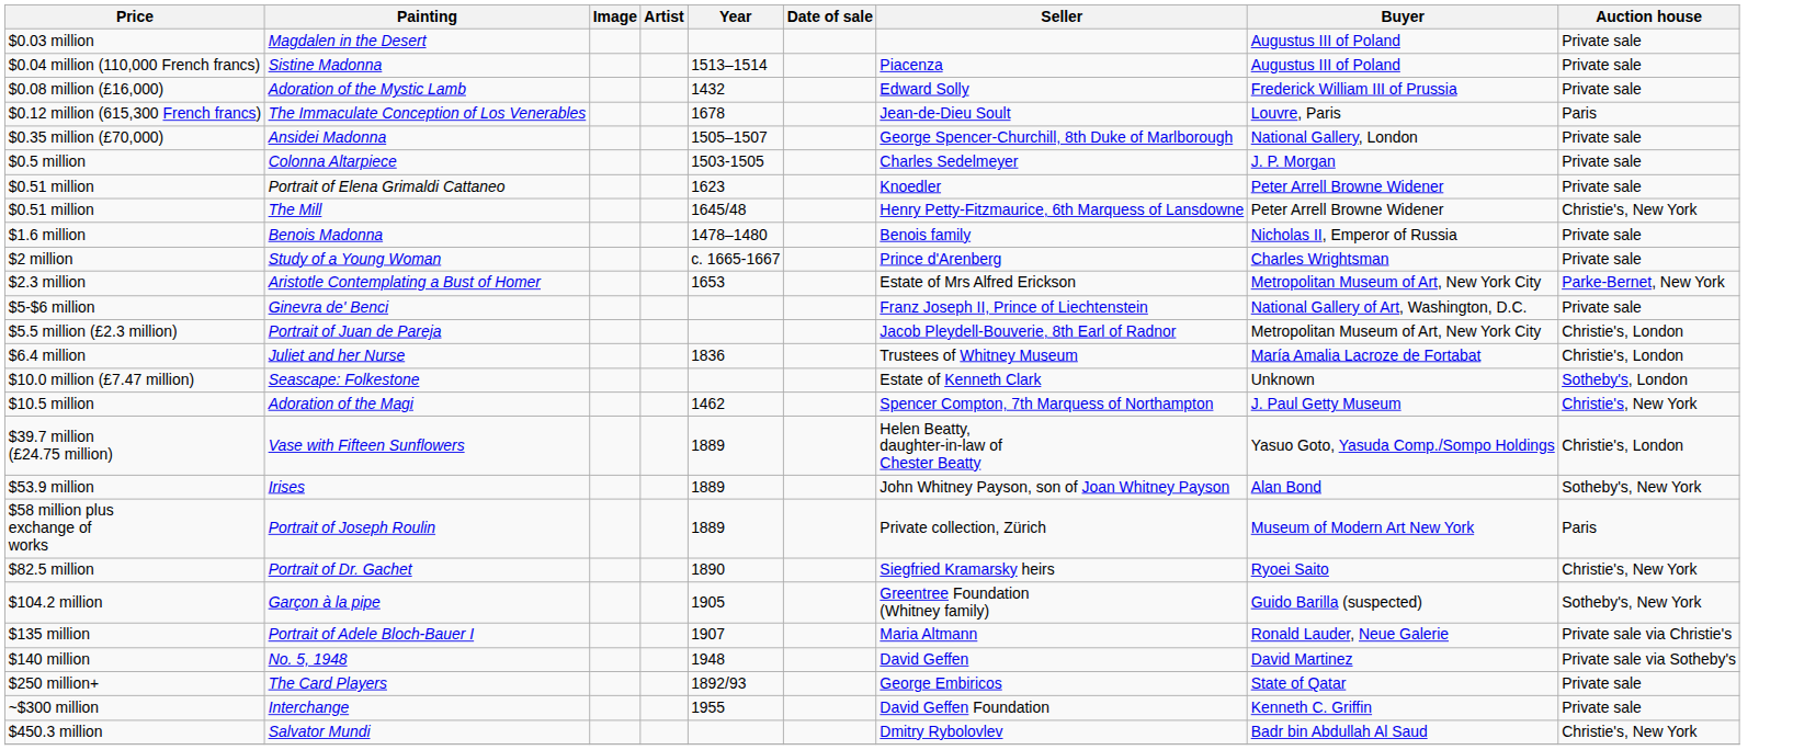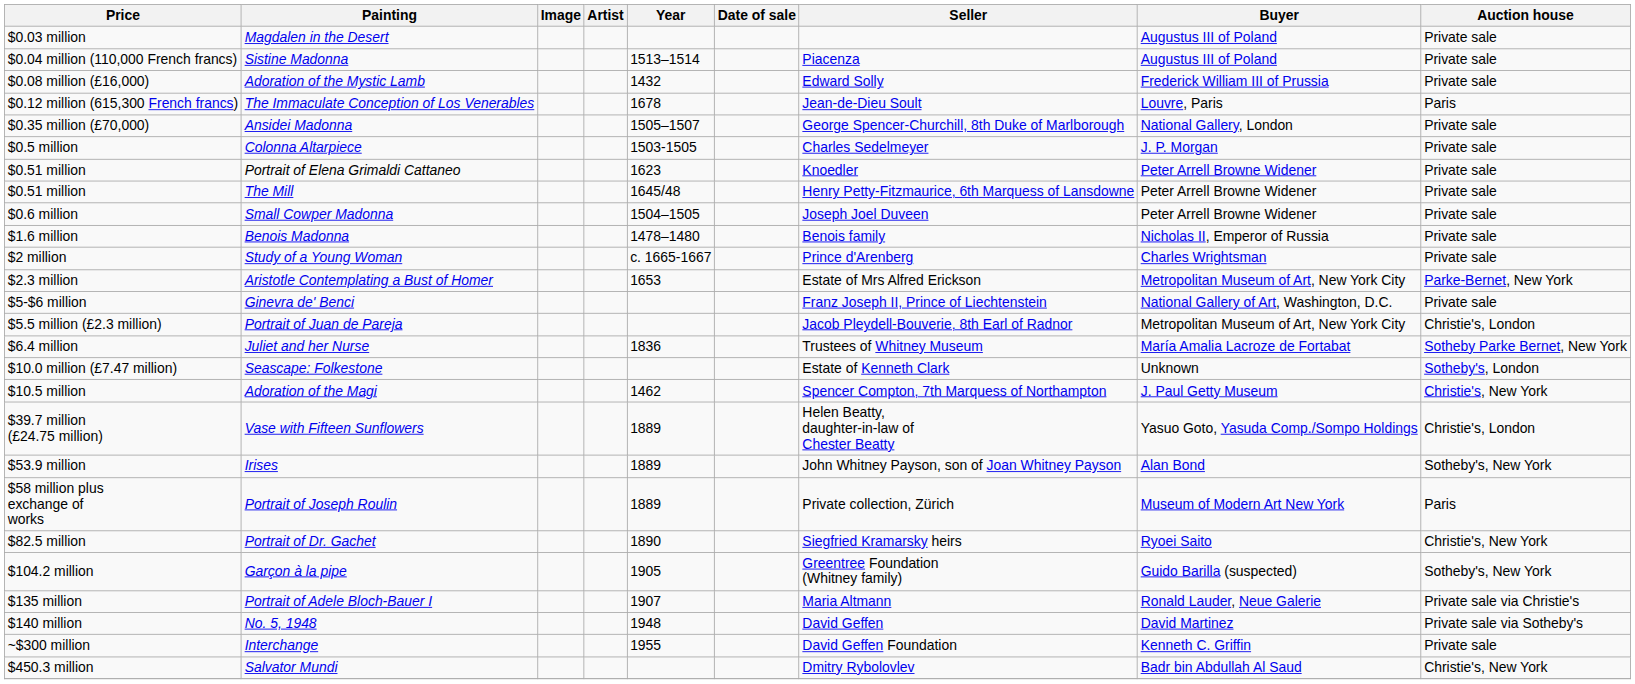The Mill | Auction house: Christie's, New York -> Private sale
+ row: $0.6 million | Small Cowper Madonna | 1504–1505 | Joseph Joel Duveen | Peter Arrell Browne Widener | Private sale
Juliet and her Nurse | Auction house: Christie's, London -> Sotheby Parke Bernet, New York
- row: $250 million+ | The Card Players | 1892/93 | George Embiricos | State of Qatar | Private sale
